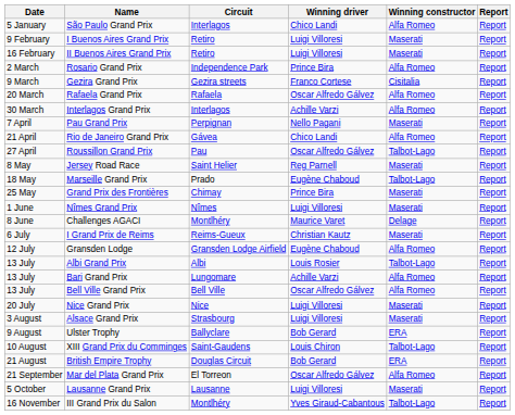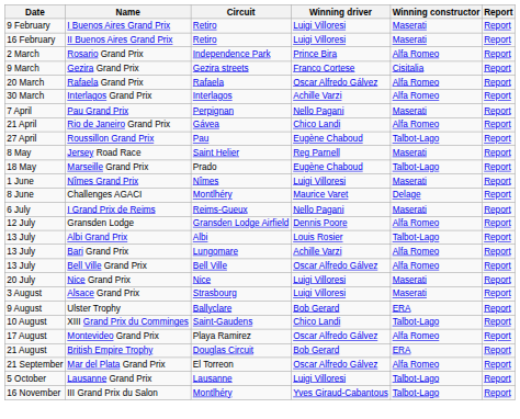- row: 5 January | São Paulo Grand Prix | Interlagos | Chico Landi | Alfa Romeo | Report
Roussillon Grand Prix | Winning driver: Oscar Alfredo Gálvez -> Eugène Chaboud
- row: 25 May | Grand Prix des Frontières | Chimay | Prince Bira | Maserati | Report
I Grand Prix de Reims | Winning driver: Christian Kautz -> Nello Pagani
Gransden Lodge | Winning driver: Eugène Chaboud -> Dennis Poore
XIII Grand Prix du Comminges | Winning driver: Louis Chiron -> Chico Landi
+ row: 17 August | Montevideo Grand Prix | Playa Ramirez | Oscar Alfredo Gálvez | Alfa Romeo | Report
Lausanne Grand Prix | Winning constructor: Maserati -> Talbot-Lago
